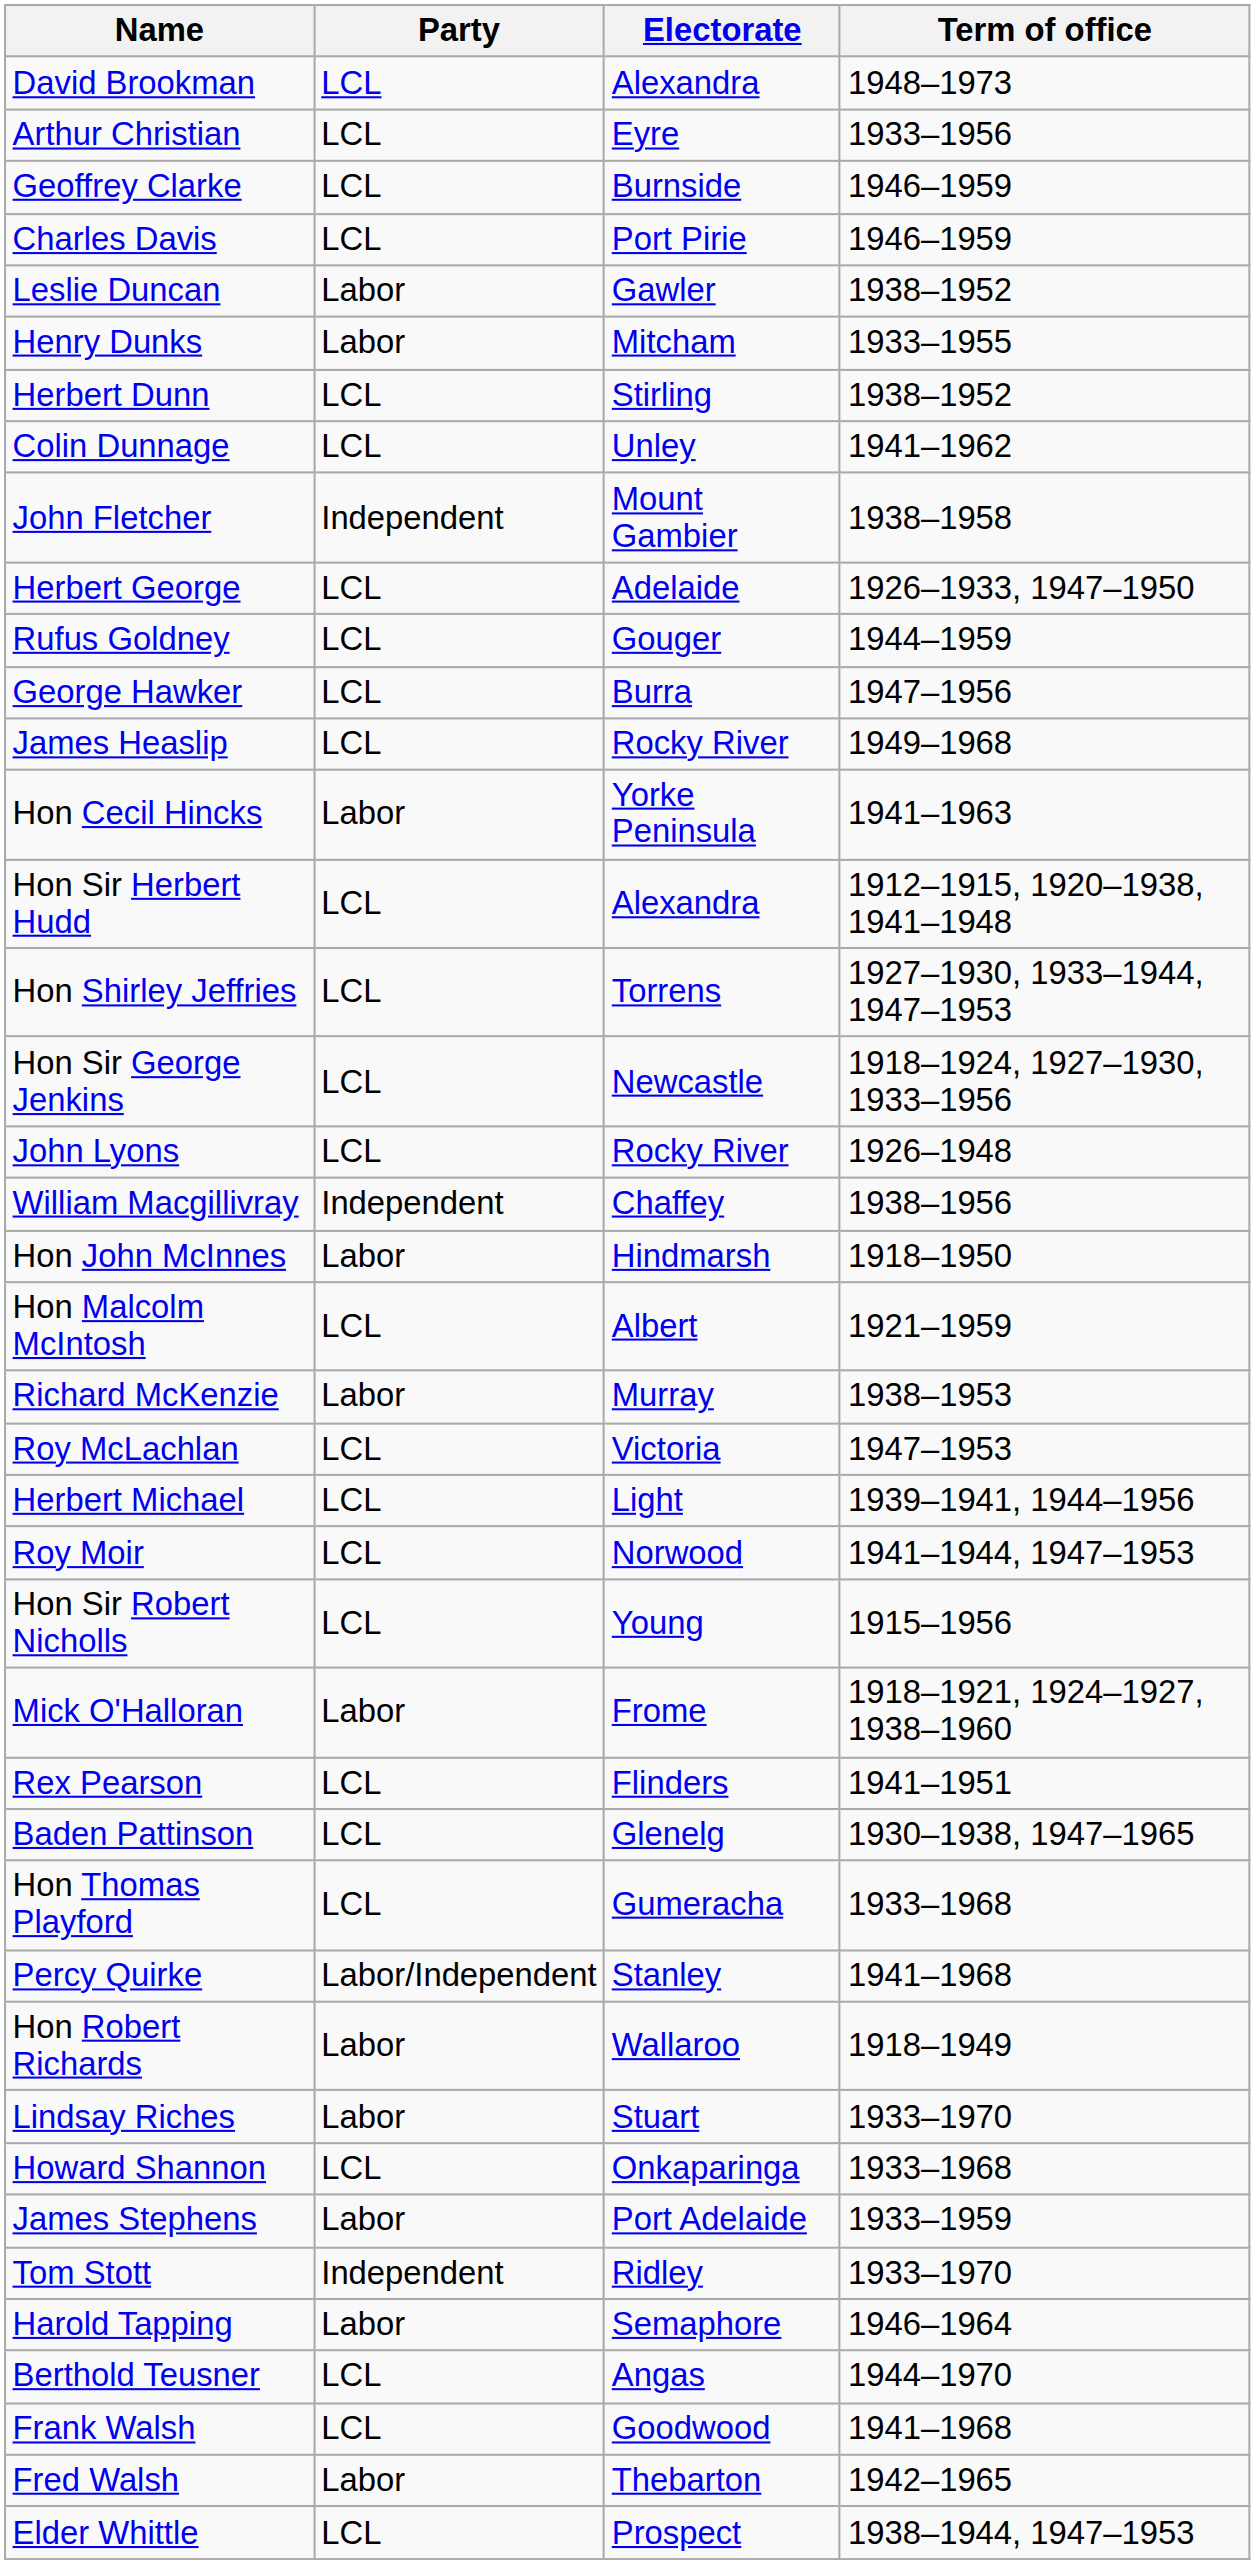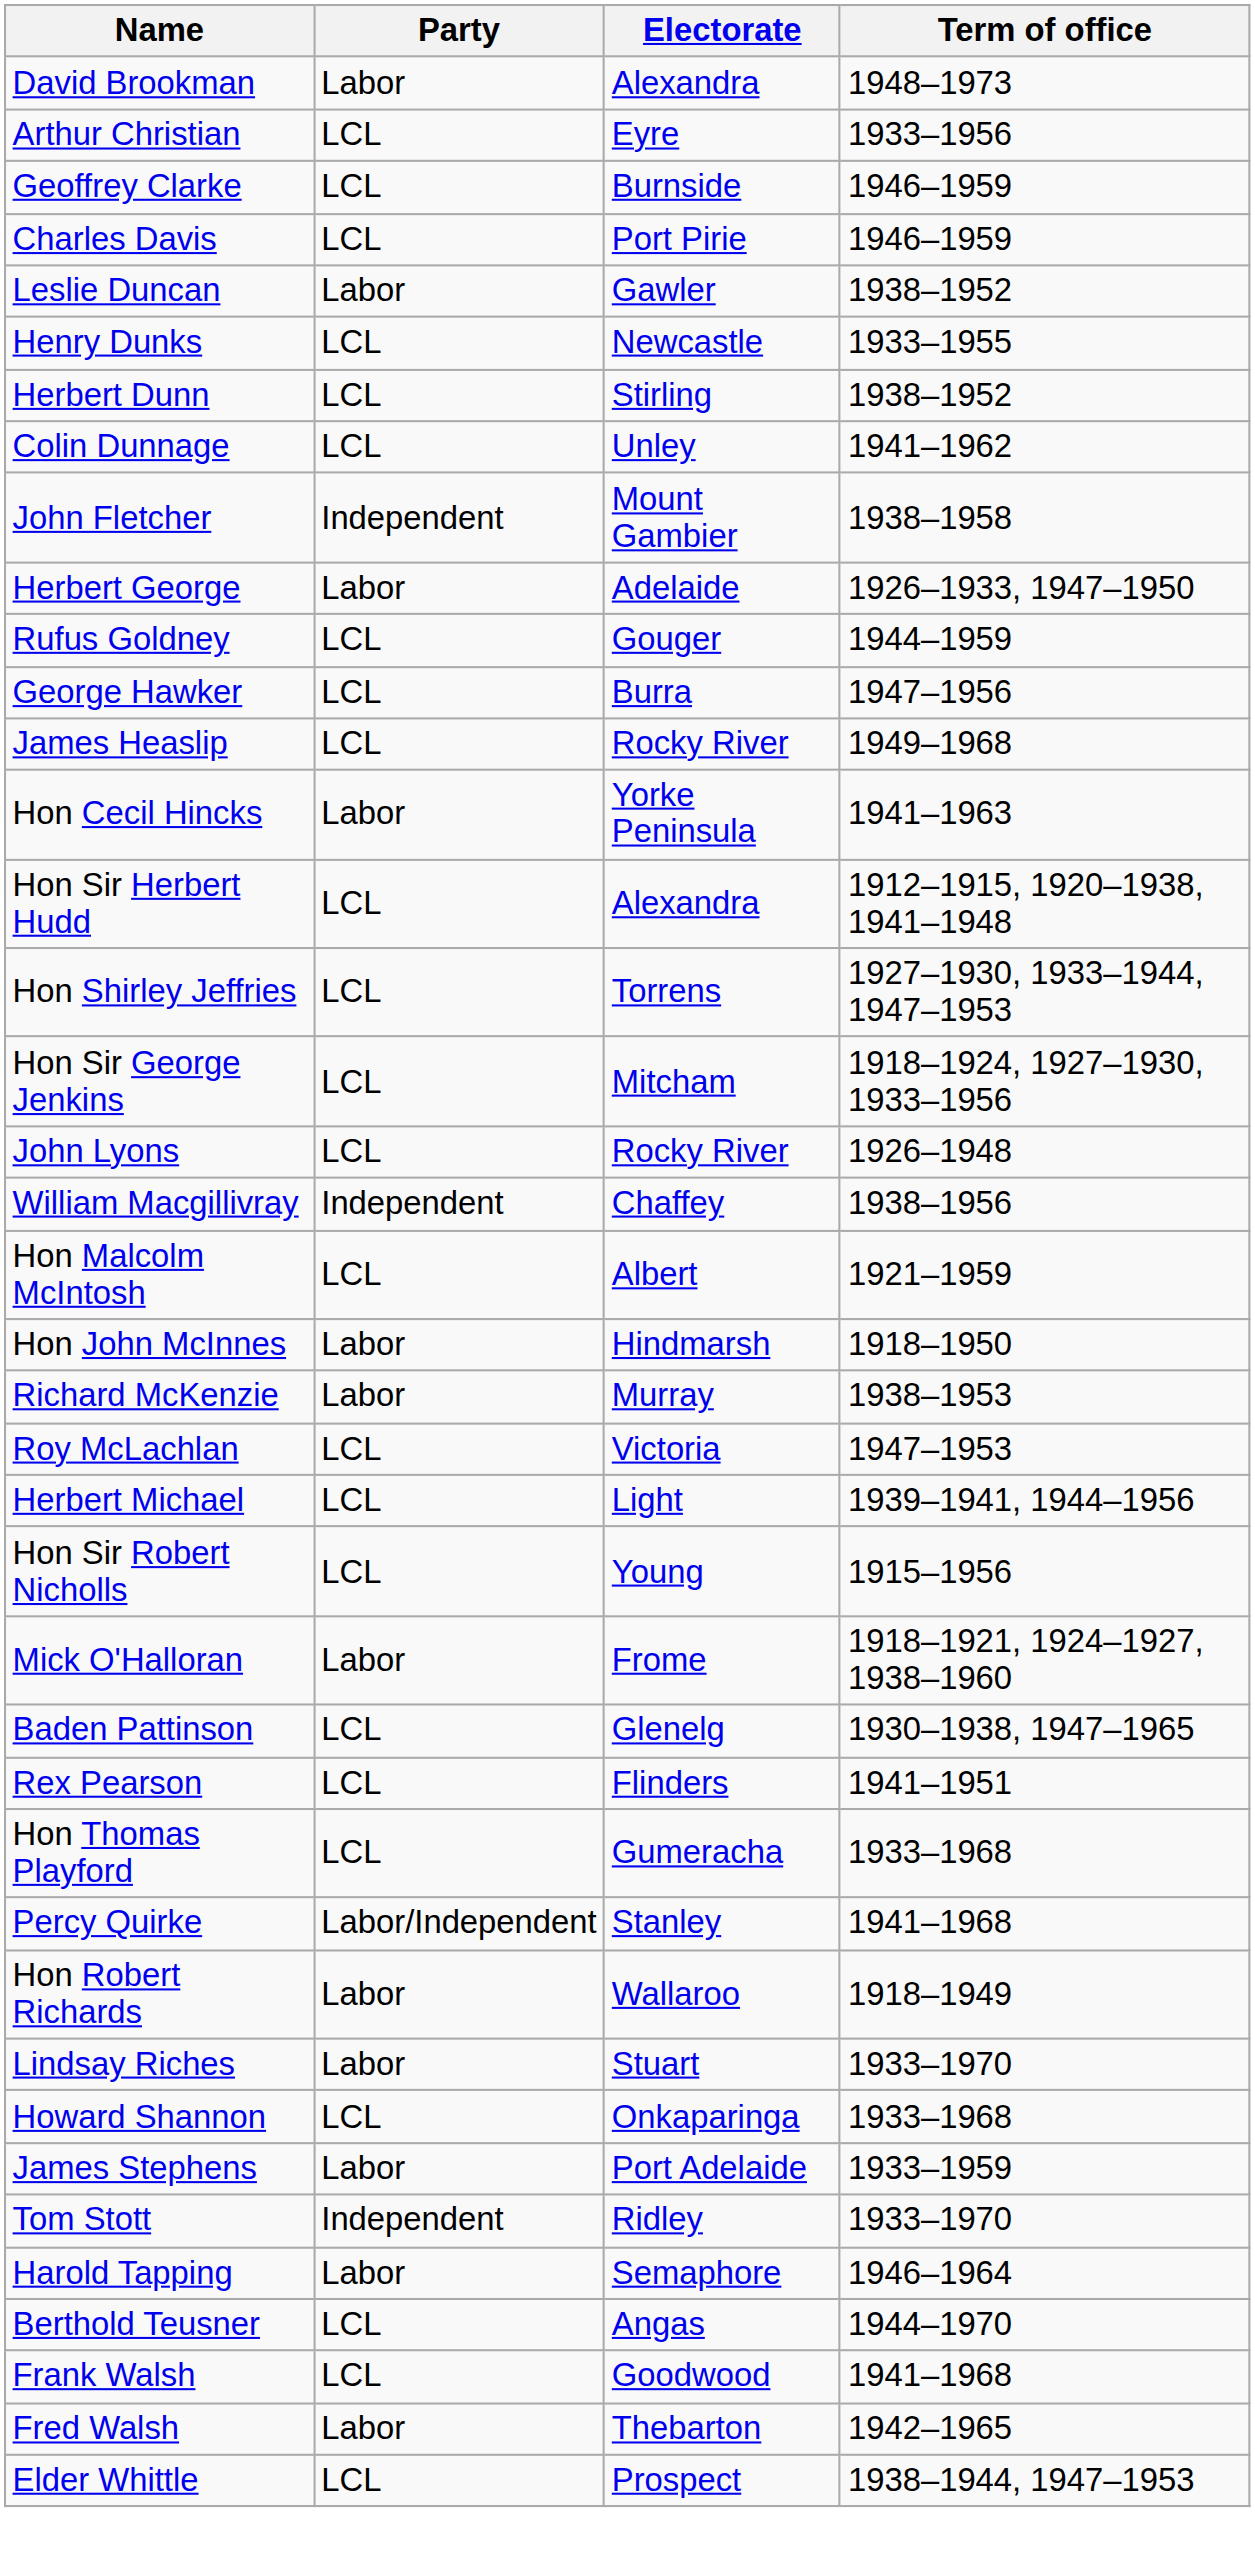David Brookman | Party: LCL -> Labor
Henry Dunks | Party: Labor -> LCL
Henry Dunks | Electorate: Mitcham -> Newcastle
Herbert George | Party: LCL -> Labor
Hon Sir George Jenkins | Electorate: Newcastle -> Mitcham
rows swapped: Hon John McInnes <-> Hon Malcolm McIntosh
- row: Roy Moir | LCL | Norwood | 1941–1944, 1947–1953
rows swapped: Baden Pattinson <-> Rex Pearson
